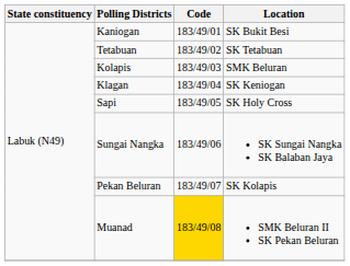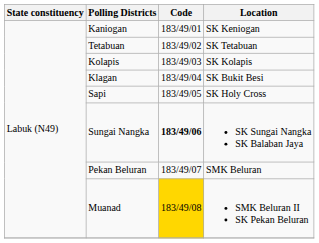Kaniogan | Location: SK Bukit Besi -> SK Keniogan
Kolapis | Location: SMK Beluran -> SK Kolapis
Klagan | Location: SK Keniogan -> SK Bukit Besi
Sungai Nangka | Code: normal -> bold
Pekan Beluran | Location: SK Kolapis -> SMK Beluran
